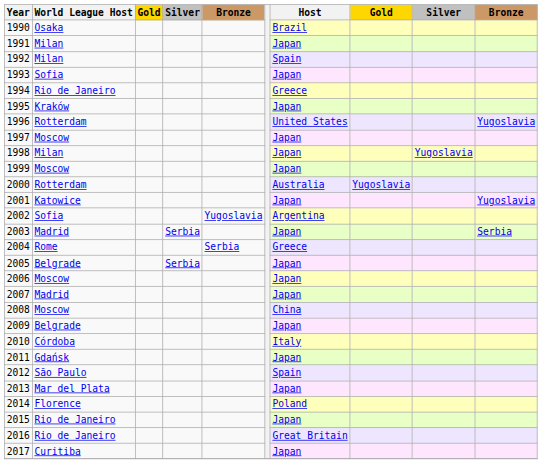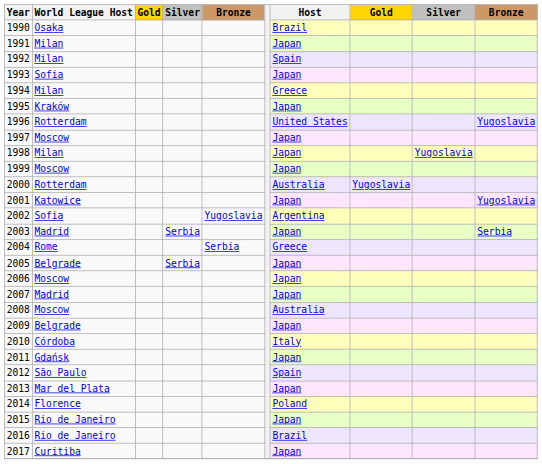1994 | World League Host: Rio de Janeiro -> Milan
2008 | Host: China -> Australia
2016 | Host: Great Britain -> Brazil
